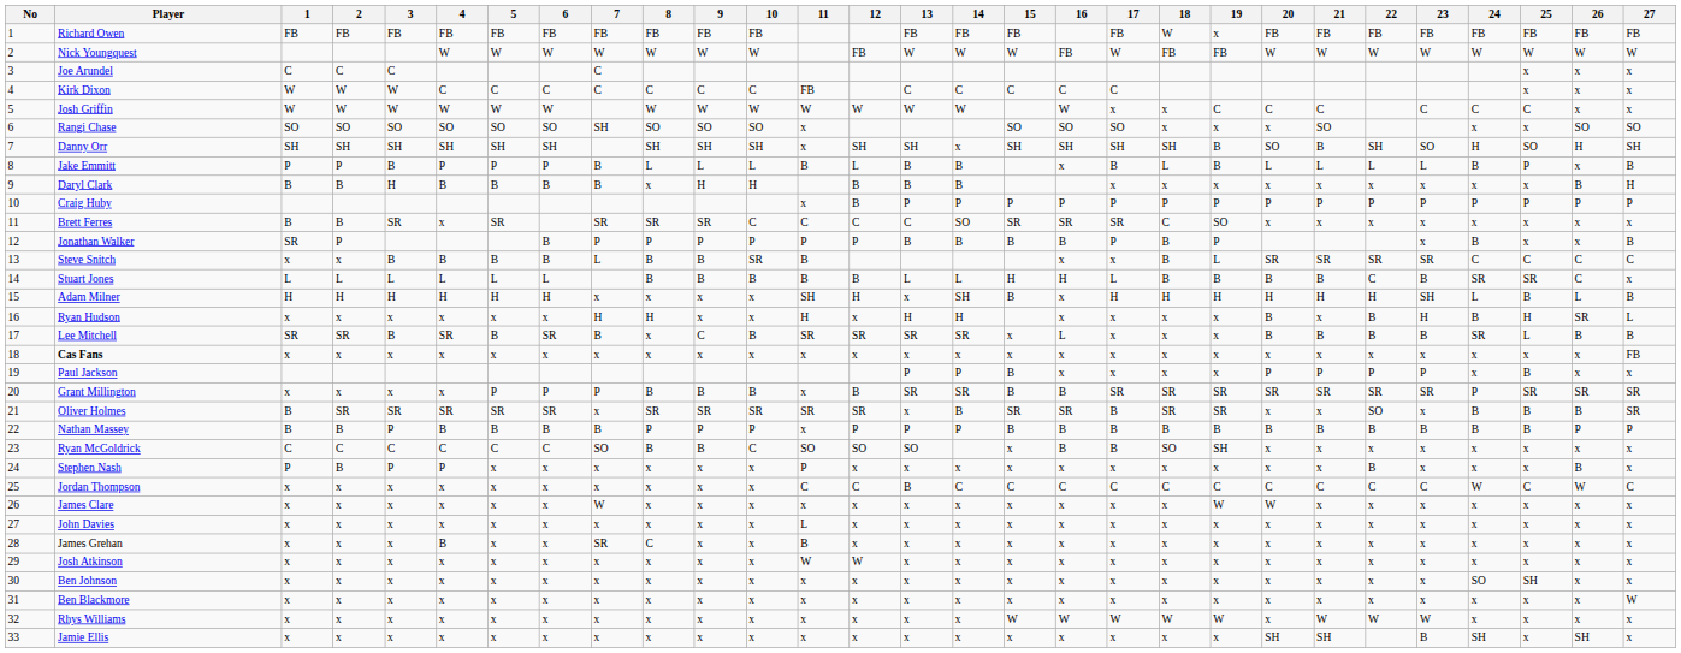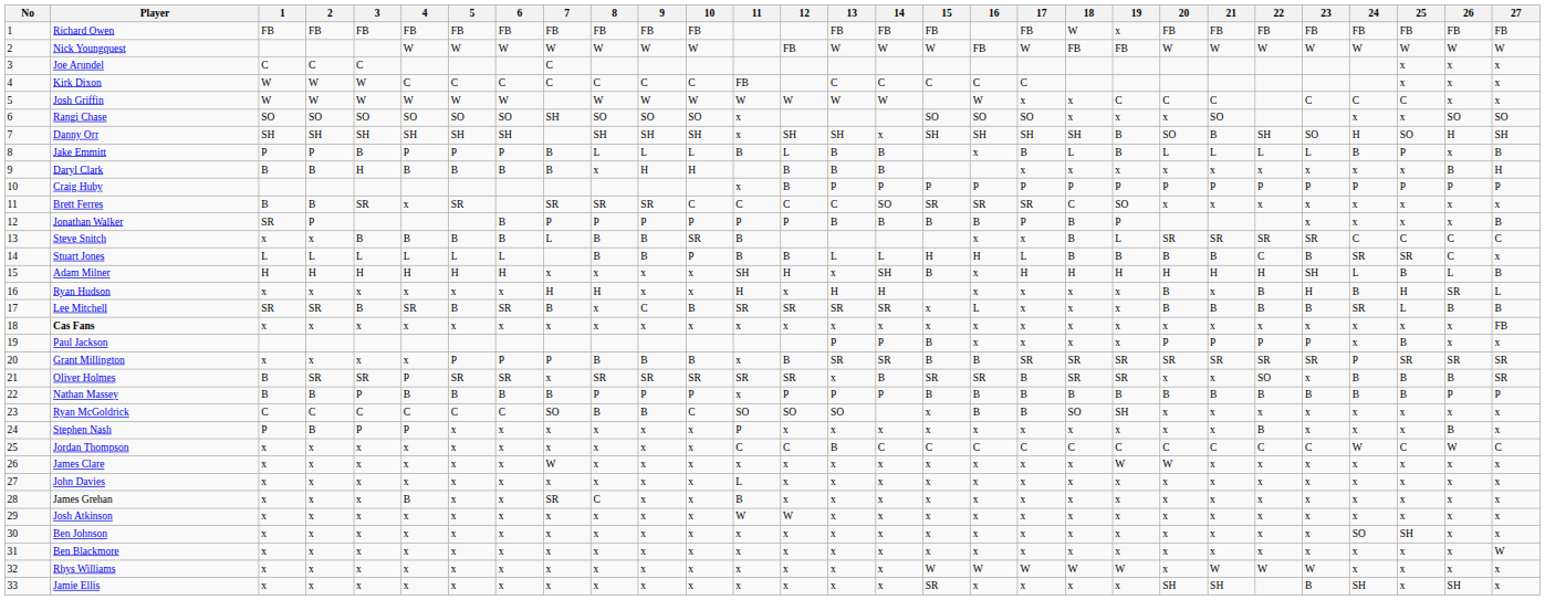Jonathan Walker | 24: B -> x
Stuart Jones | 10: B -> P
Oliver Holmes | 4: SR -> P
Jamie Ellis | 15: x -> SR
